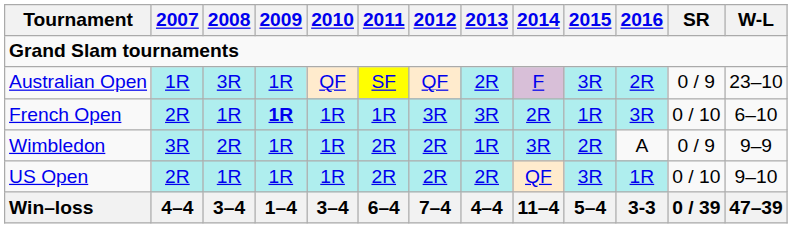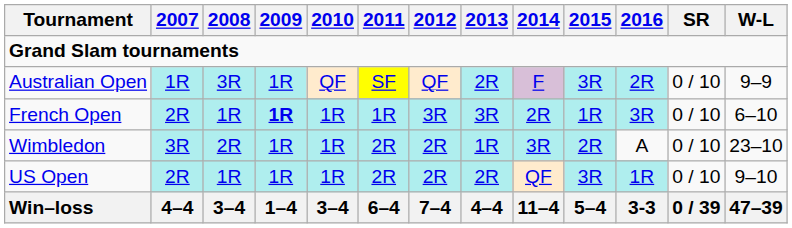Australian Open | SR: 0 / 9 -> 0 / 10
Australian Open | W-L: 23–10 -> 9–9
Wimbledon | SR: 0 / 9 -> 0 / 10
Wimbledon | W-L: 9–9 -> 23–10
